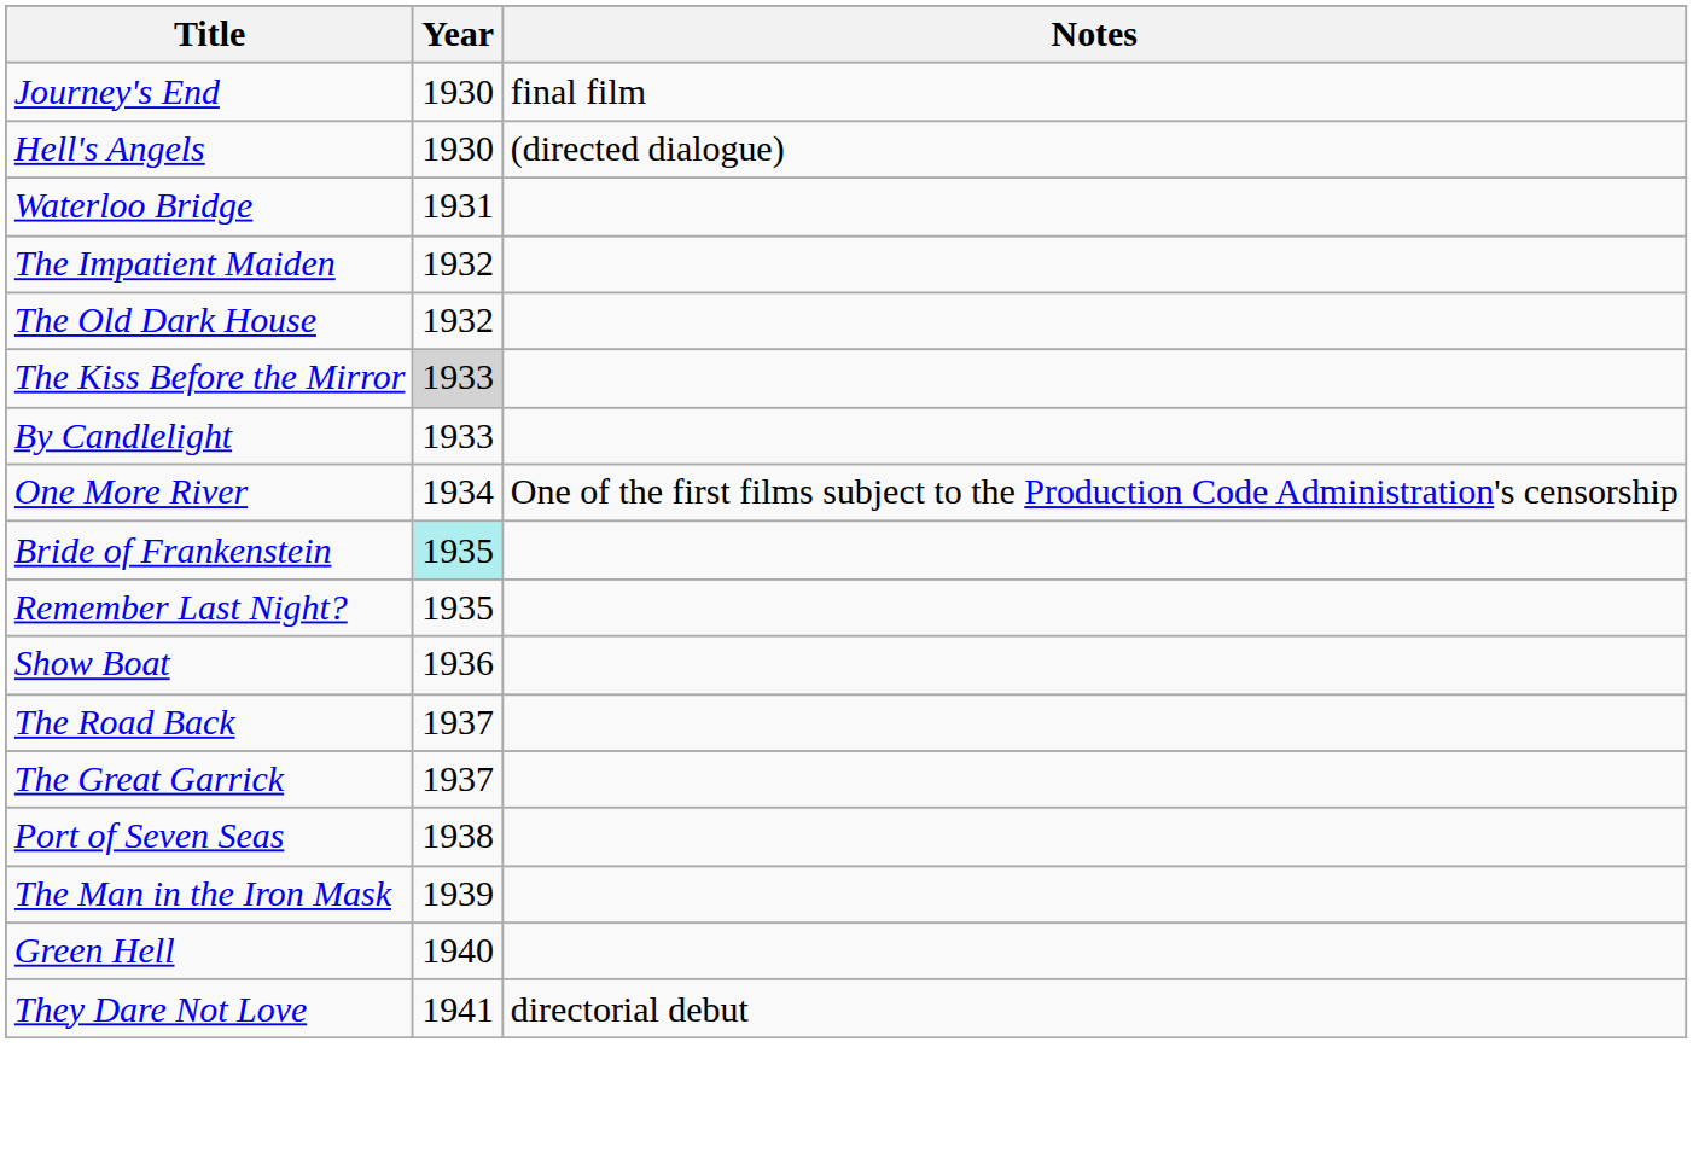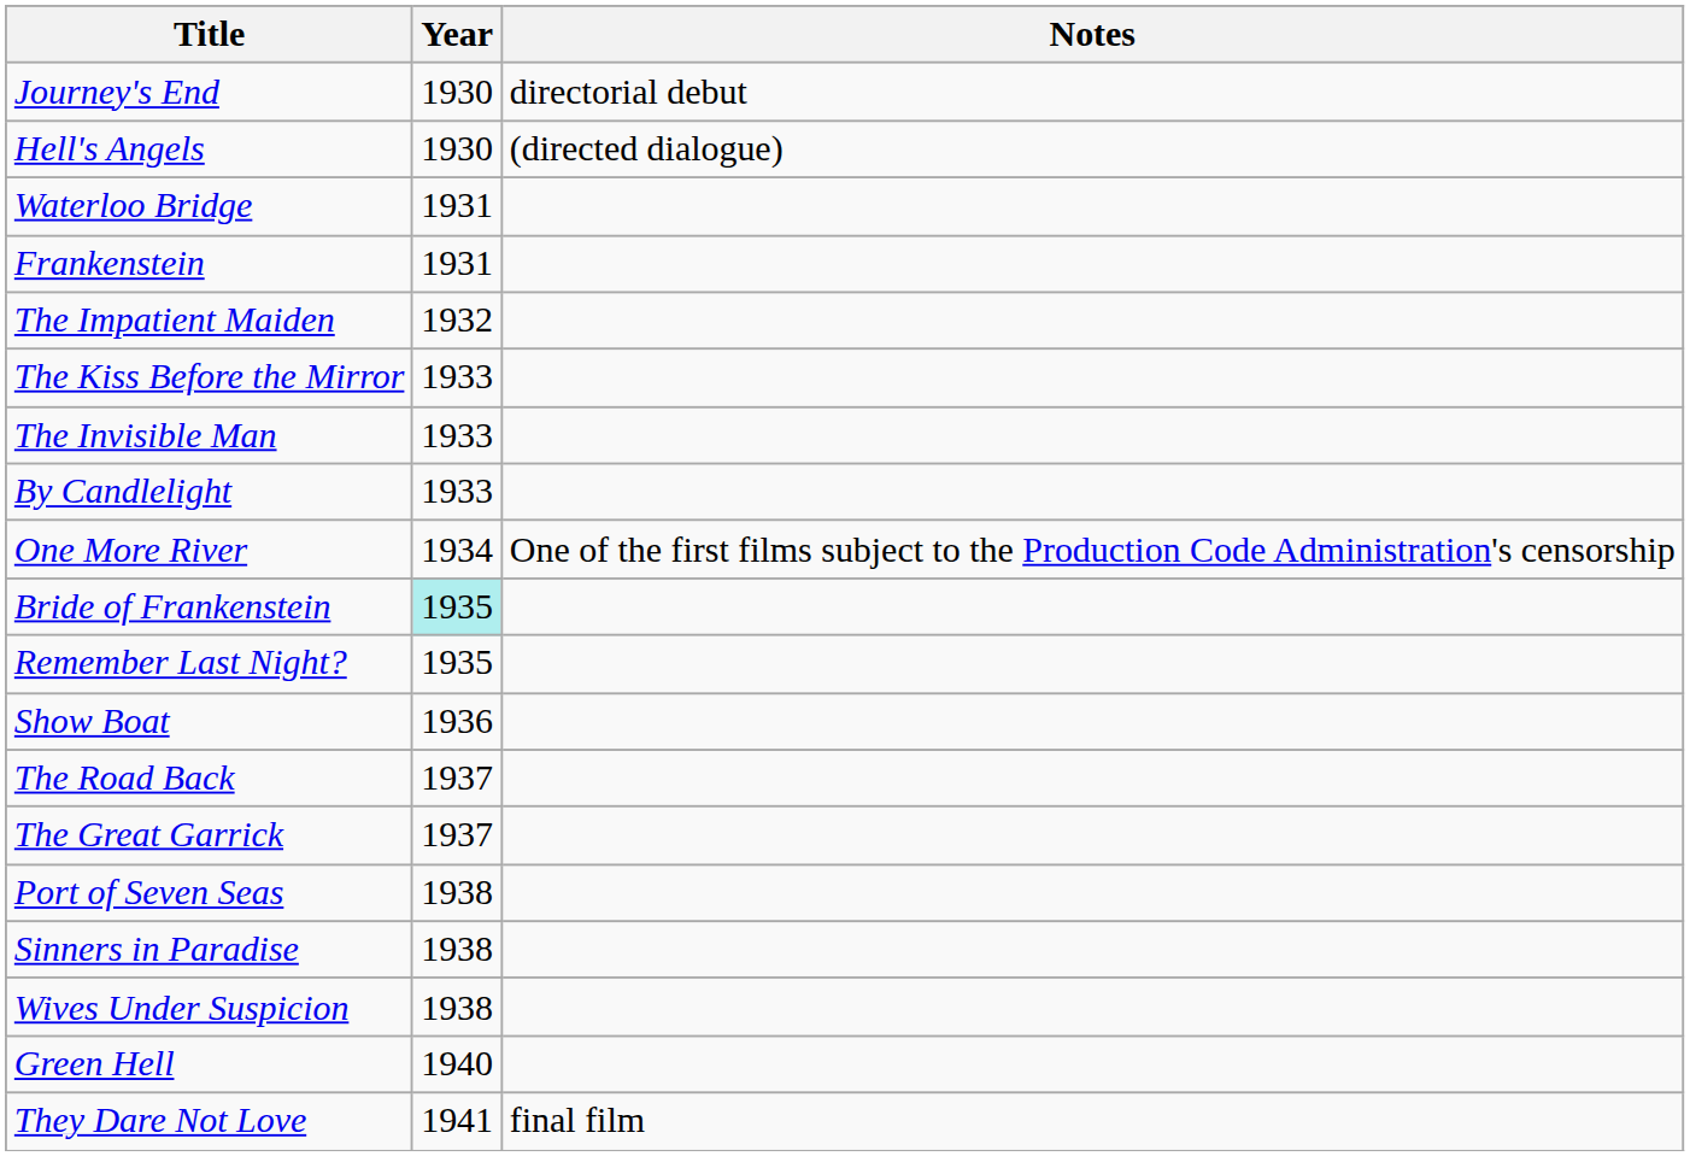Journey's End | Notes: final film -> directorial debut
+ row: Frankenstein | 1931
- row: The Old Dark House | 1932
The Kiss Before the Mirror | Year: lightgrey background -> no background
+ row: The Invisible Man | 1933
+ row: Sinners in Paradise | 1938
+ row: Wives Under Suspicion | 1938
- row: The Man in the Iron Mask | 1939
They Dare Not Love | Notes: directorial debut -> final film
